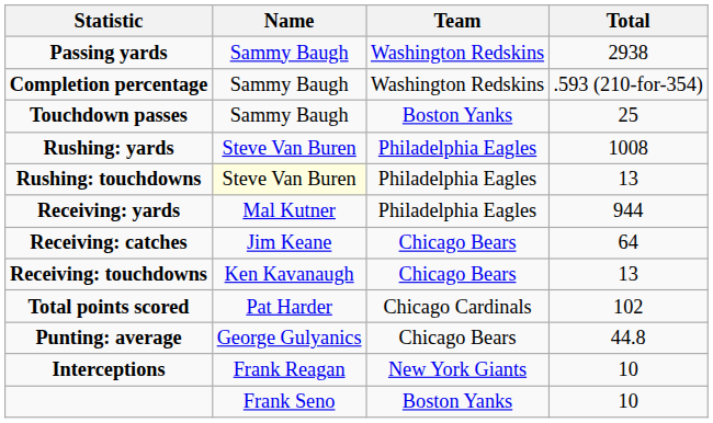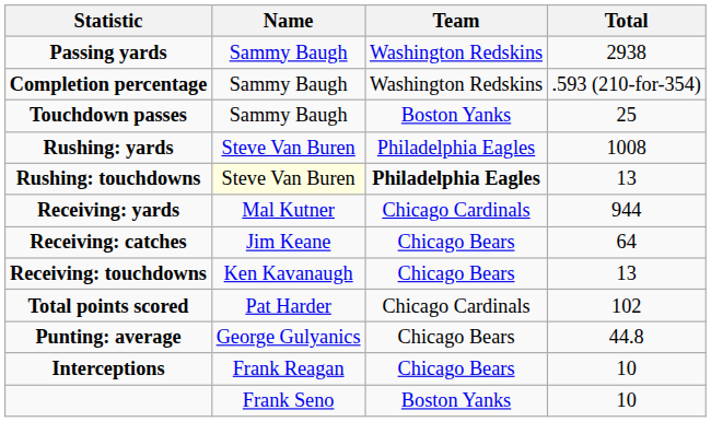Rushing: touchdowns | Team: normal -> bold
Receiving: yards | Team: Philadelphia Eagles -> Chicago Cardinals
Interceptions | Team: New York Giants -> Chicago Bears
